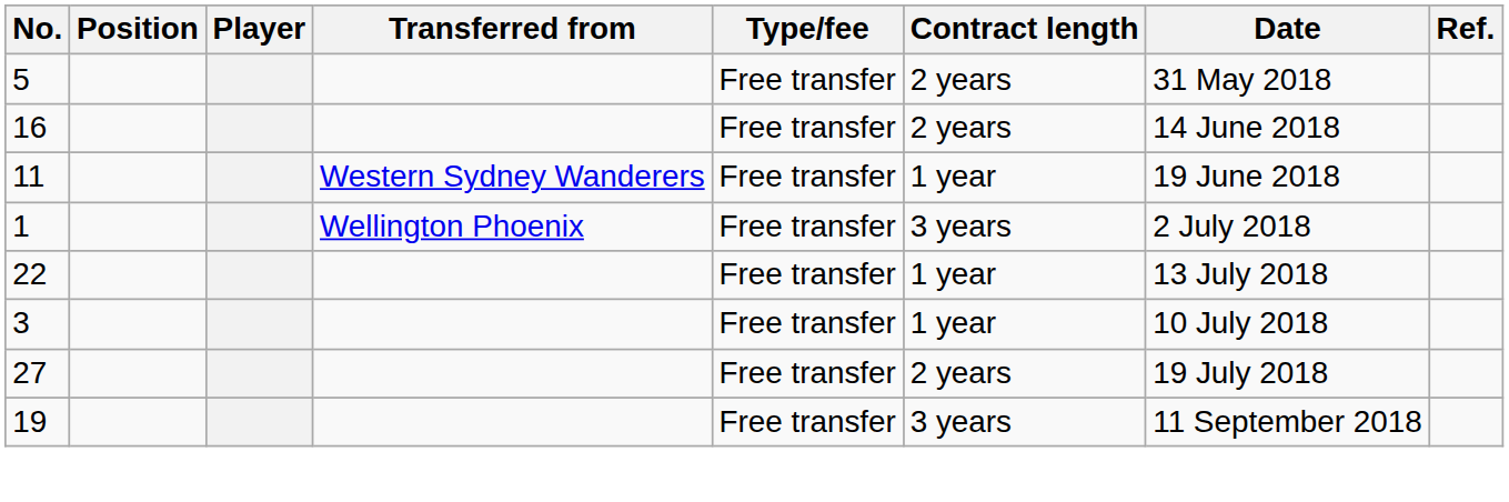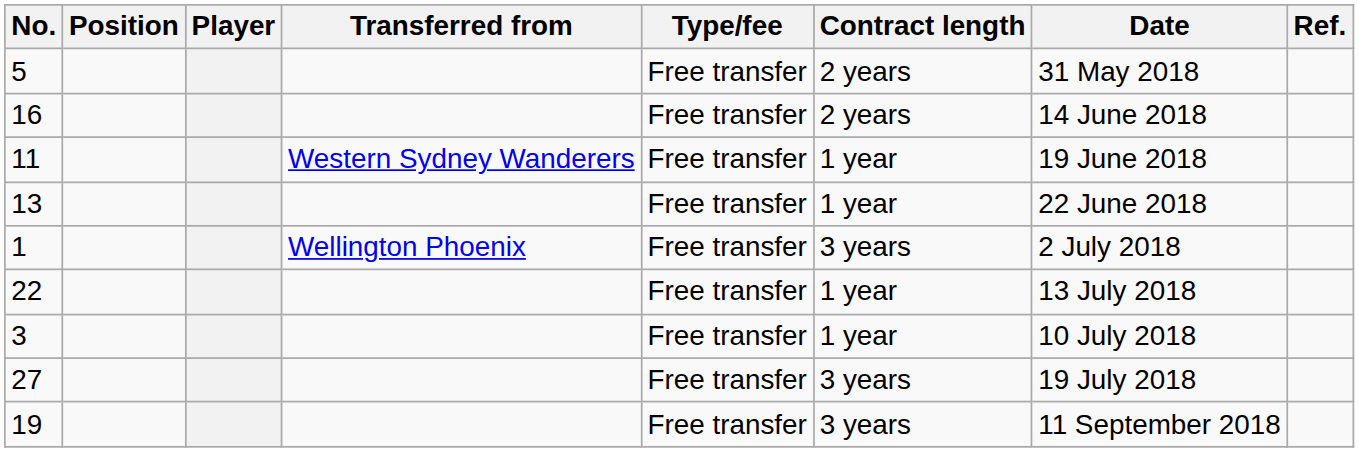+ row: 13 | Free transfer | 1 year | 22 June 2018
27 | Contract length: 2 years -> 3 years
